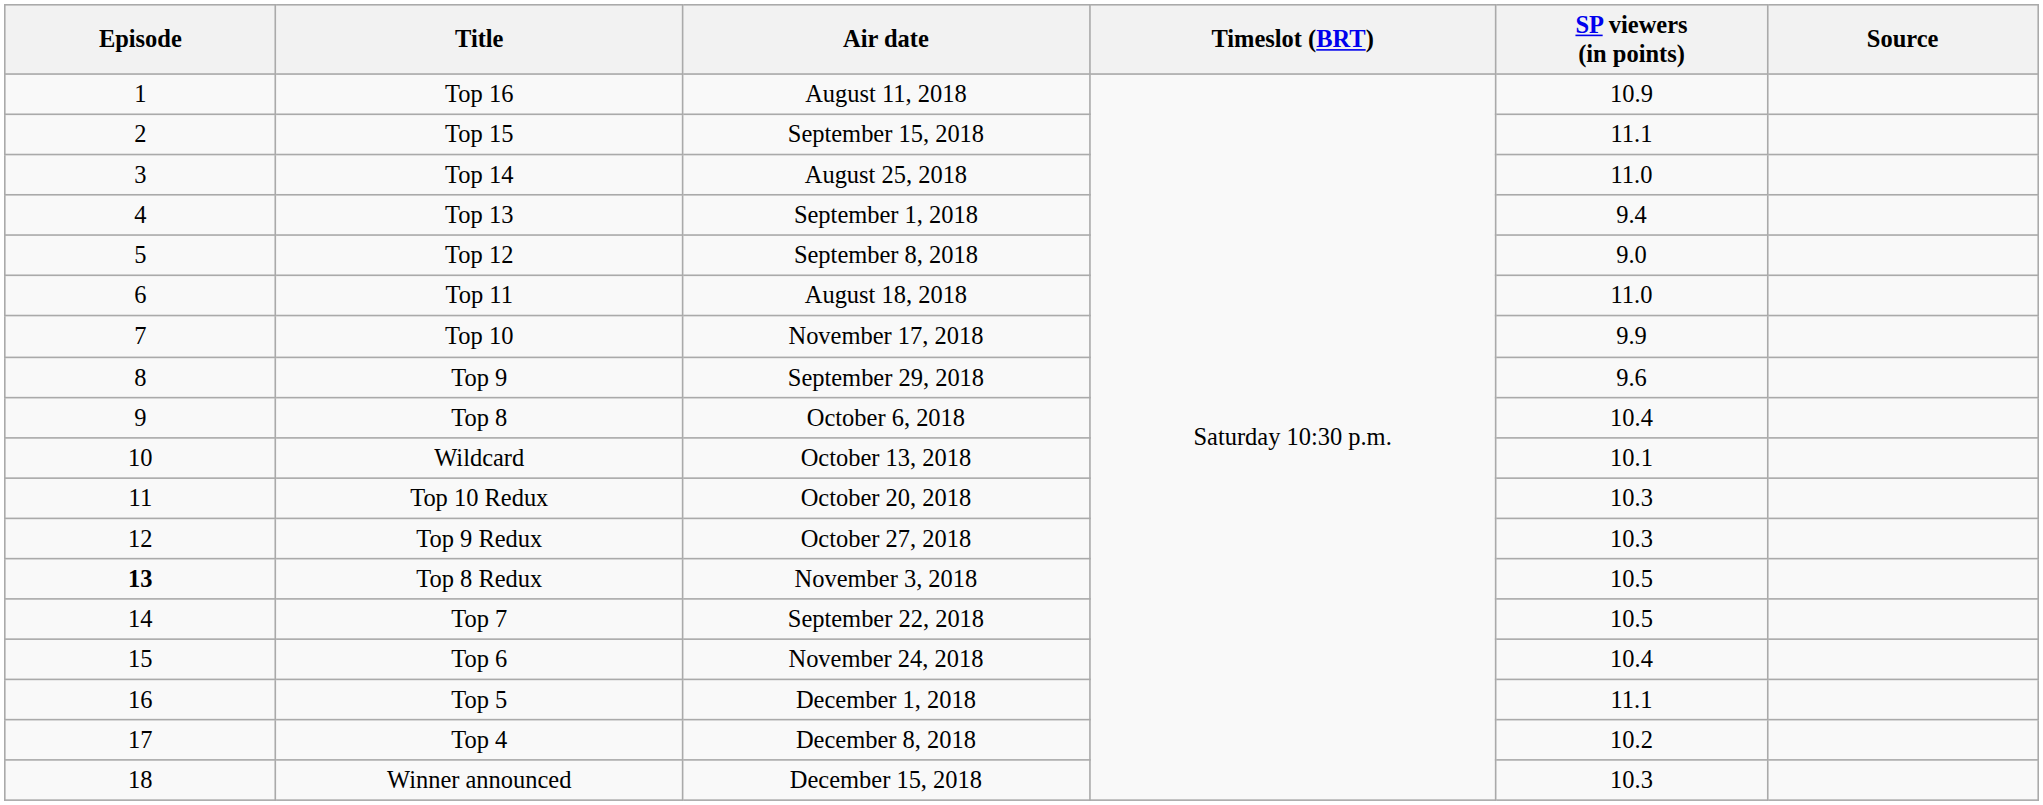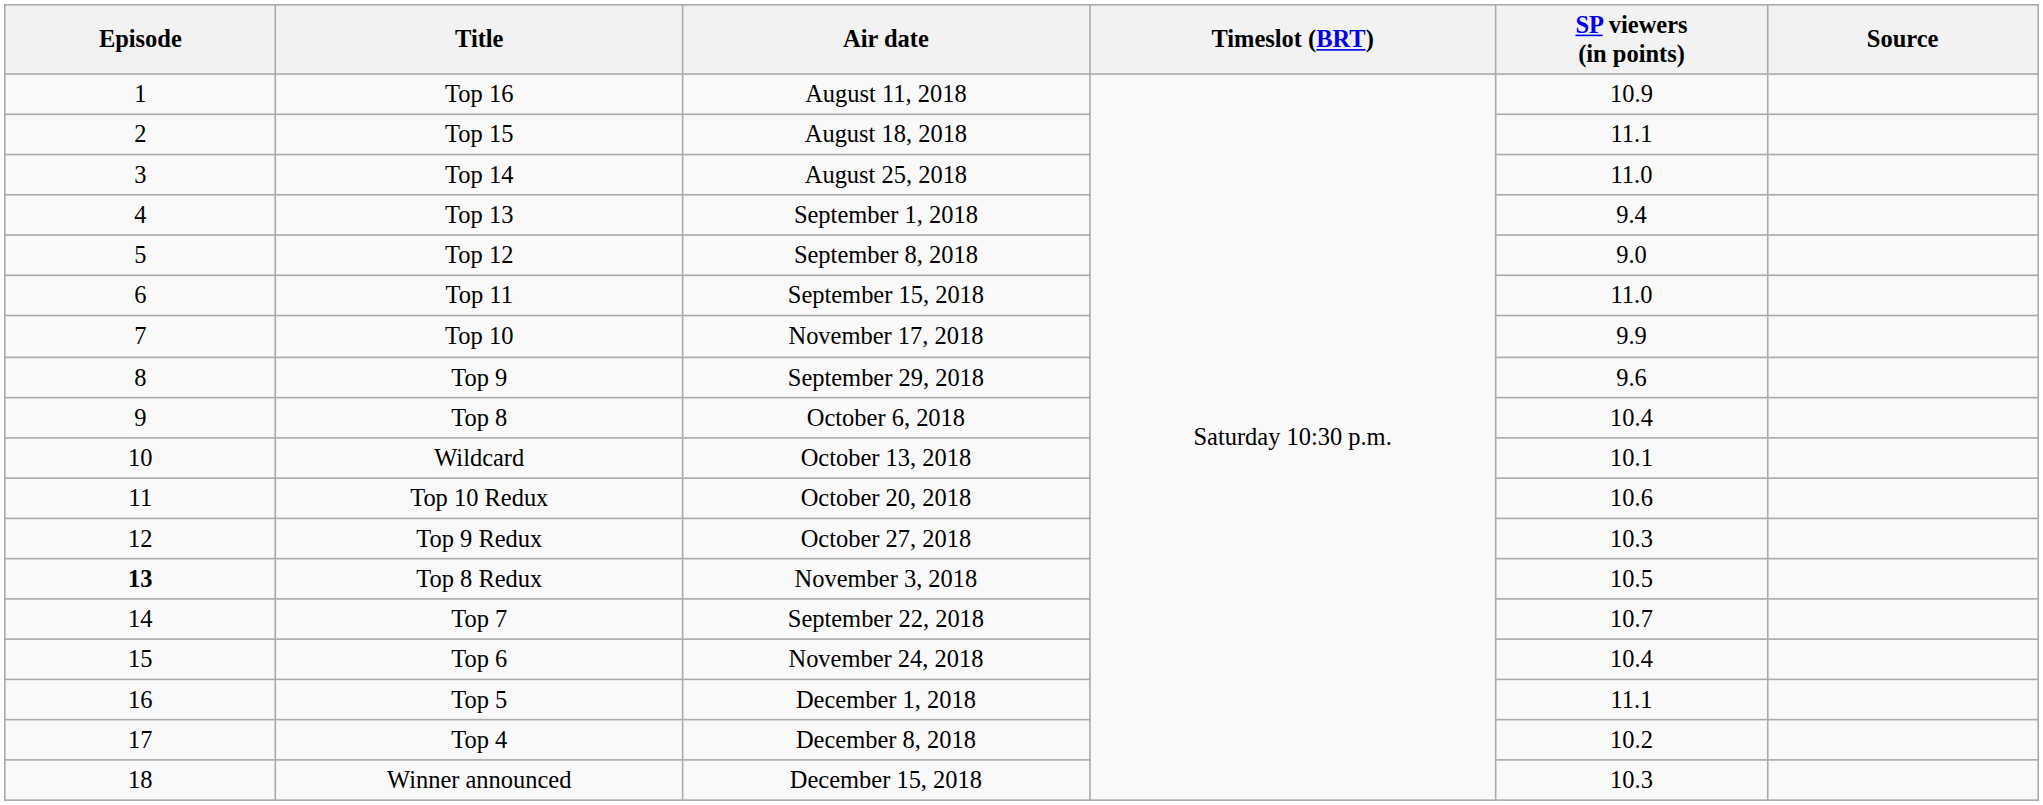Top 15 | Air date: September 15, 2018 -> August 18, 2018
Top 11 | Air date: August 18, 2018 -> September 15, 2018
Top 10 Redux | SP viewers (in points): 10.3 -> 10.6
Top 7 | SP viewers (in points): 10.5 -> 10.7
